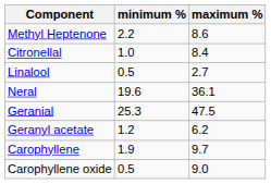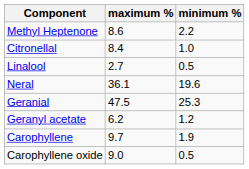columns swapped: minimum % <-> maximum %
